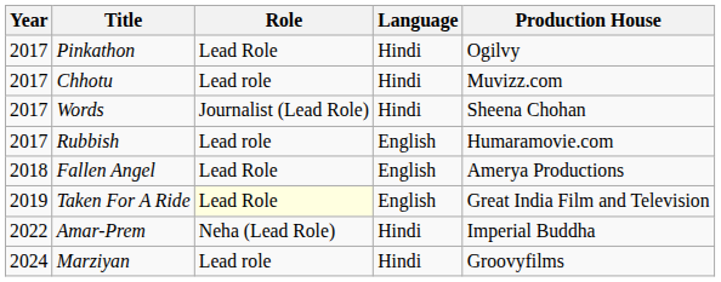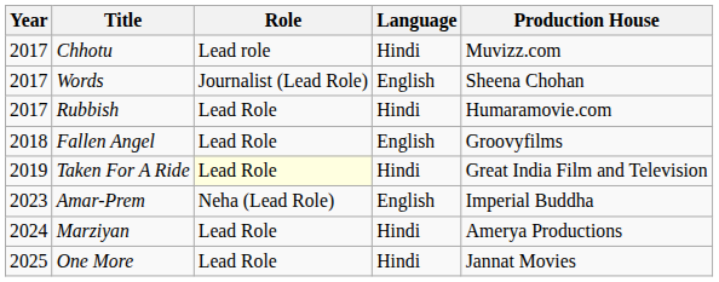- row: 2017 | Pinkathon | Lead Role | Hindi | Ogilvy
Words | Language: Hindi -> English
Rubbish | Role: Lead role -> Lead Role
Rubbish | Language: English -> Hindi
Fallen Angel | Production House: Amerya Productions -> Groovyfilms
Taken For A Ride | Language: English -> Hindi
Amar-Prem | Year: 2022 -> 2023
Amar-Prem | Language: Hindi -> English
Marziyan | Role: Lead role -> Lead Role
Marziyan | Production House: Groovyfilms -> Amerya Productions
+ row: 2025 | One More | Lead Role | Hindi | Jannat Movies
